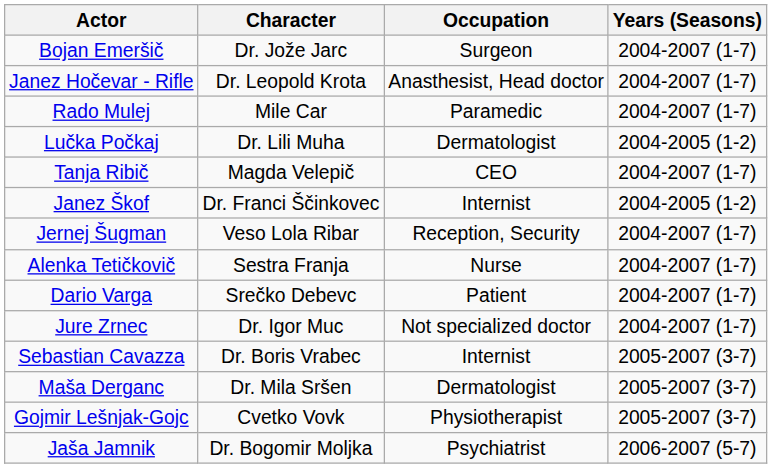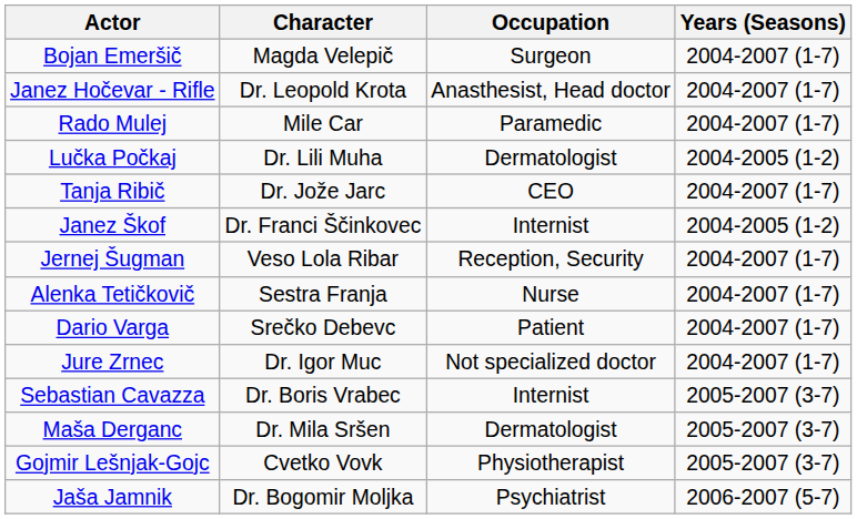Bojan Emeršič | Character: Dr. Jože Jarc -> Magda Velepič
Tanja Ribič | Character: Magda Velepič -> Dr. Jože Jarc
